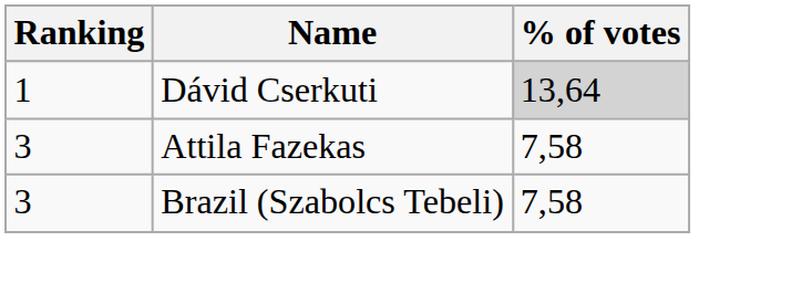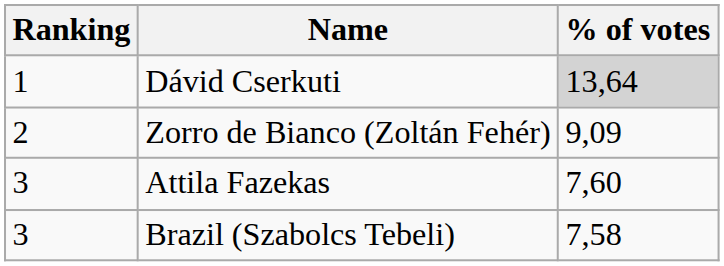+ row: 2 | Zorro de Bianco (Zoltán Fehér) | 9,09
Attila Fazekas | % of votes: 7,58 -> 7,60
